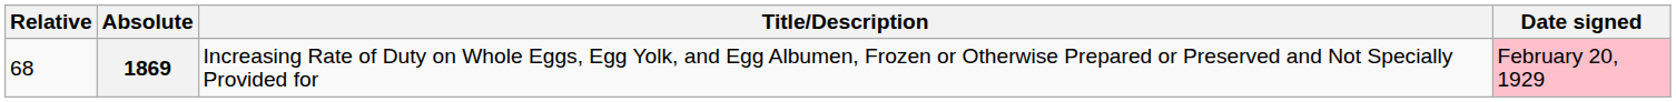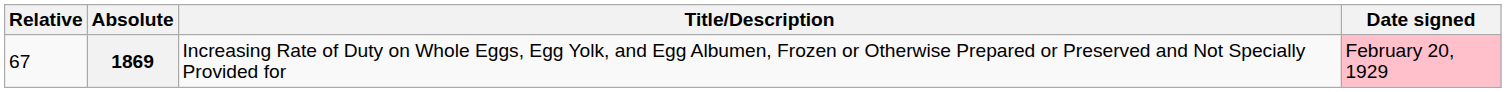1869 | Relative: 68 -> 67
